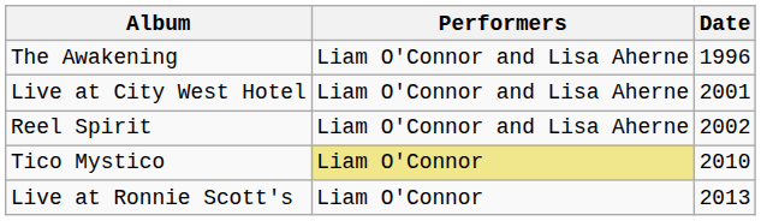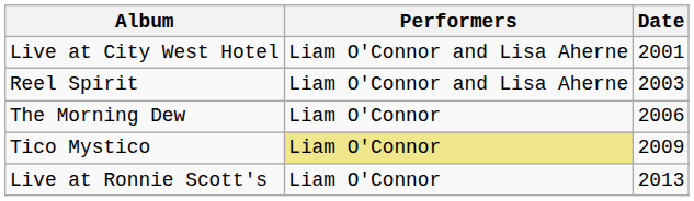- row: The Awakening | Liam O'Connor and Lisa Aherne | 1996
Reel Spirit | Date: 2002 -> 2003
+ row: The Morning Dew | Liam O'Connor | 2006
Tico Mystico | Date: 2010 -> 2009
